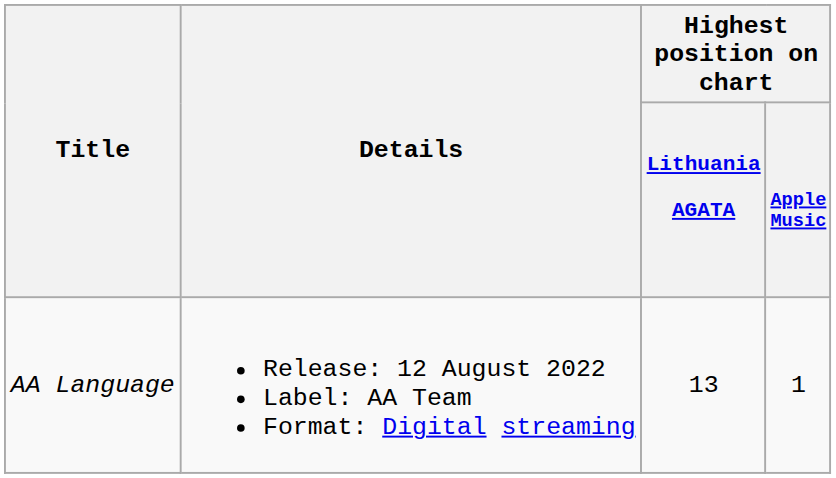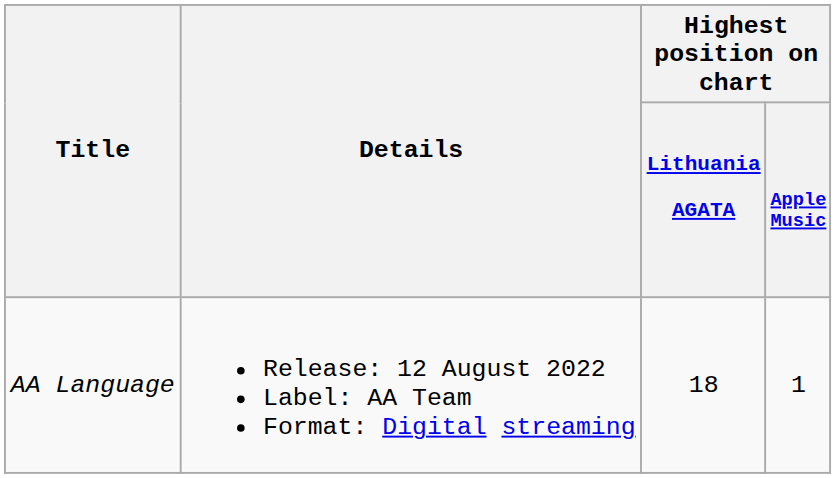AA Language | Highest position on chart / Lithuania AGATA: 13 -> 18
